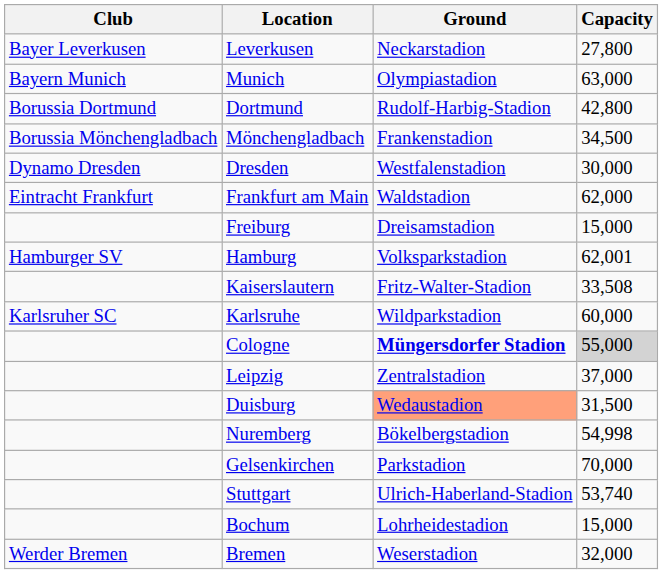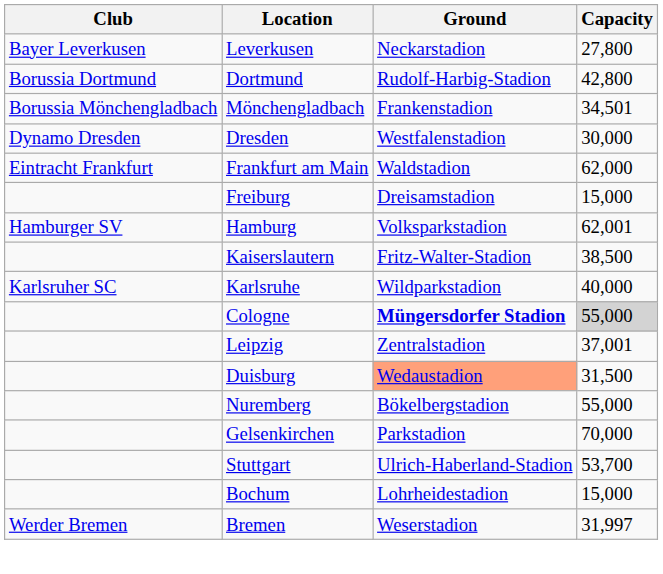- row: Bayern Munich | Munich | Olympiastadion | 63,000
Mönchengladbach | Capacity: 34,500 -> 34,501
Kaiserslautern | Capacity: 33,508 -> 38,500
Karlsruhe | Capacity: 60,000 -> 40,000
Leipzig | Capacity: 37,000 -> 37,001
Nuremberg | Capacity: 54,998 -> 55,000
Stuttgart | Capacity: 53,740 -> 53,700
Bremen | Capacity: 32,000 -> 31,997
